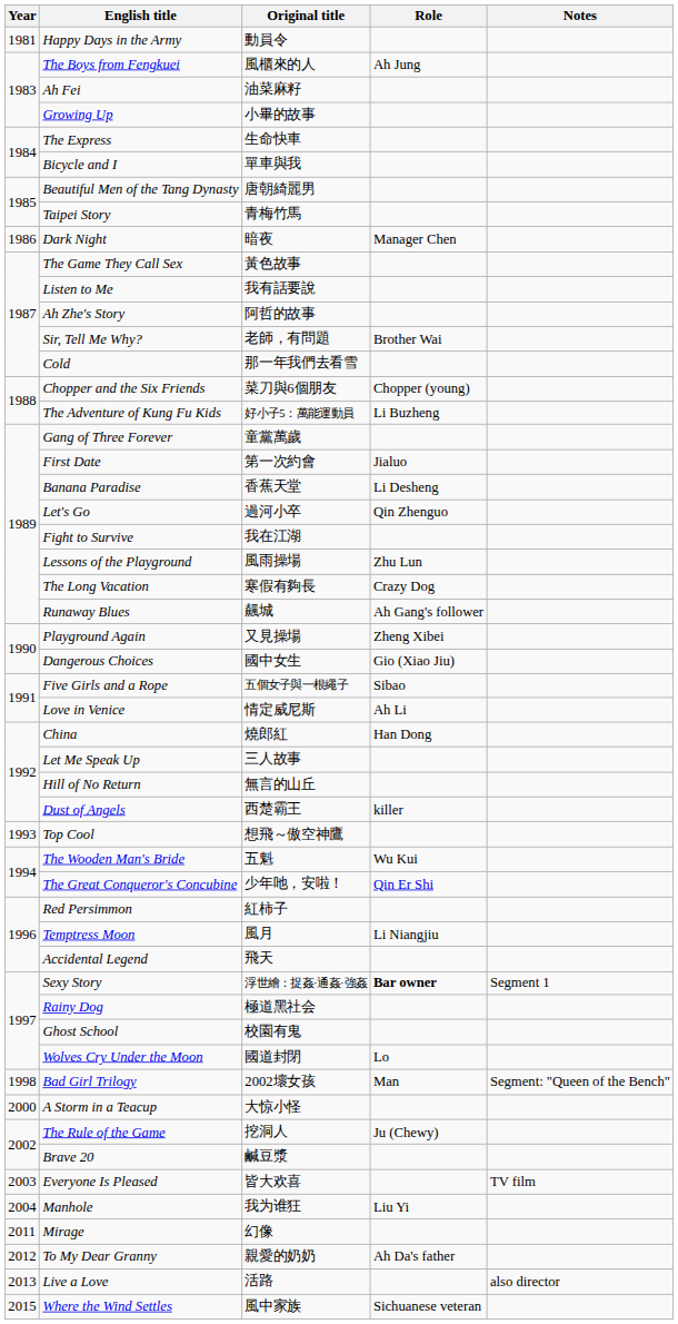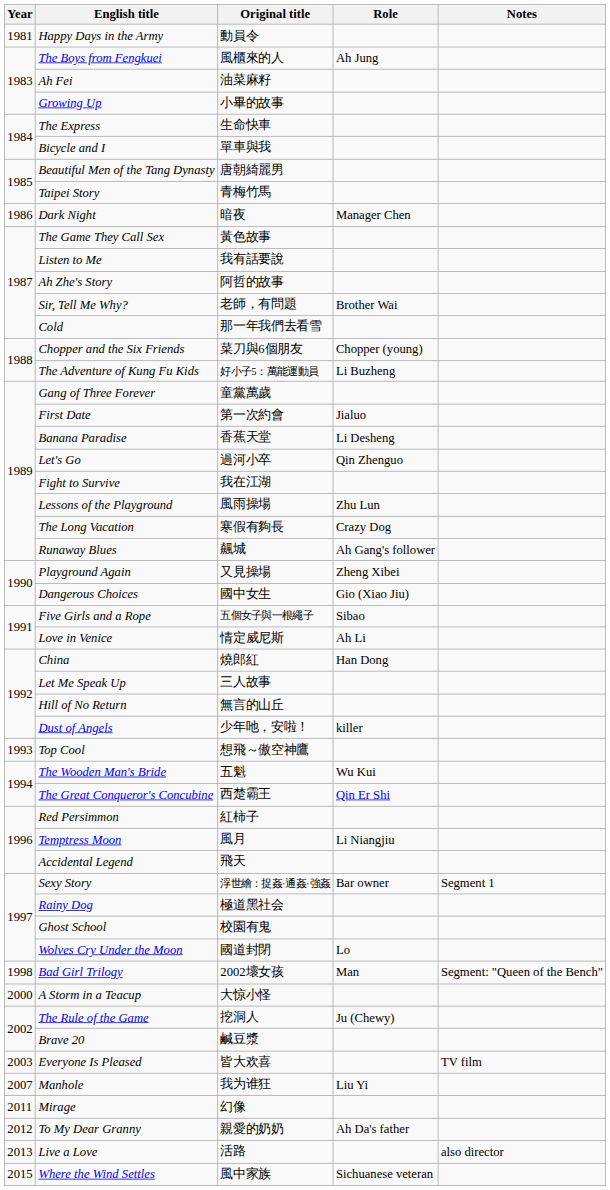Dust of Angels | Original title: 西楚霸王 -> 少年吔，安啦！
The Great Conqueror's Concubine | Original title: 少年吔，安啦！ -> 西楚霸王
Sexy Story | Role: bold -> normal
Manhole | Year: 2004 -> 2007
